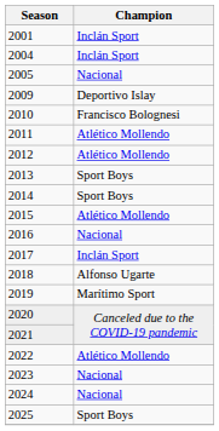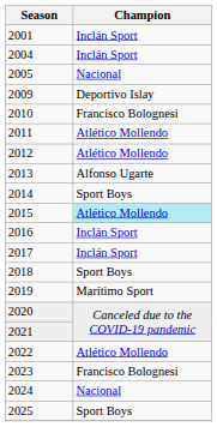2013 | Champion: Sport Boys -> Alfonso Ugarte
2015 | Champion: no background -> paleturquoise background
2016 | Champion: Nacional -> Inclán Sport
2018 | Champion: Alfonso Ugarte -> Sport Boys
2023 | Champion: Nacional -> Francisco Bolognesi
